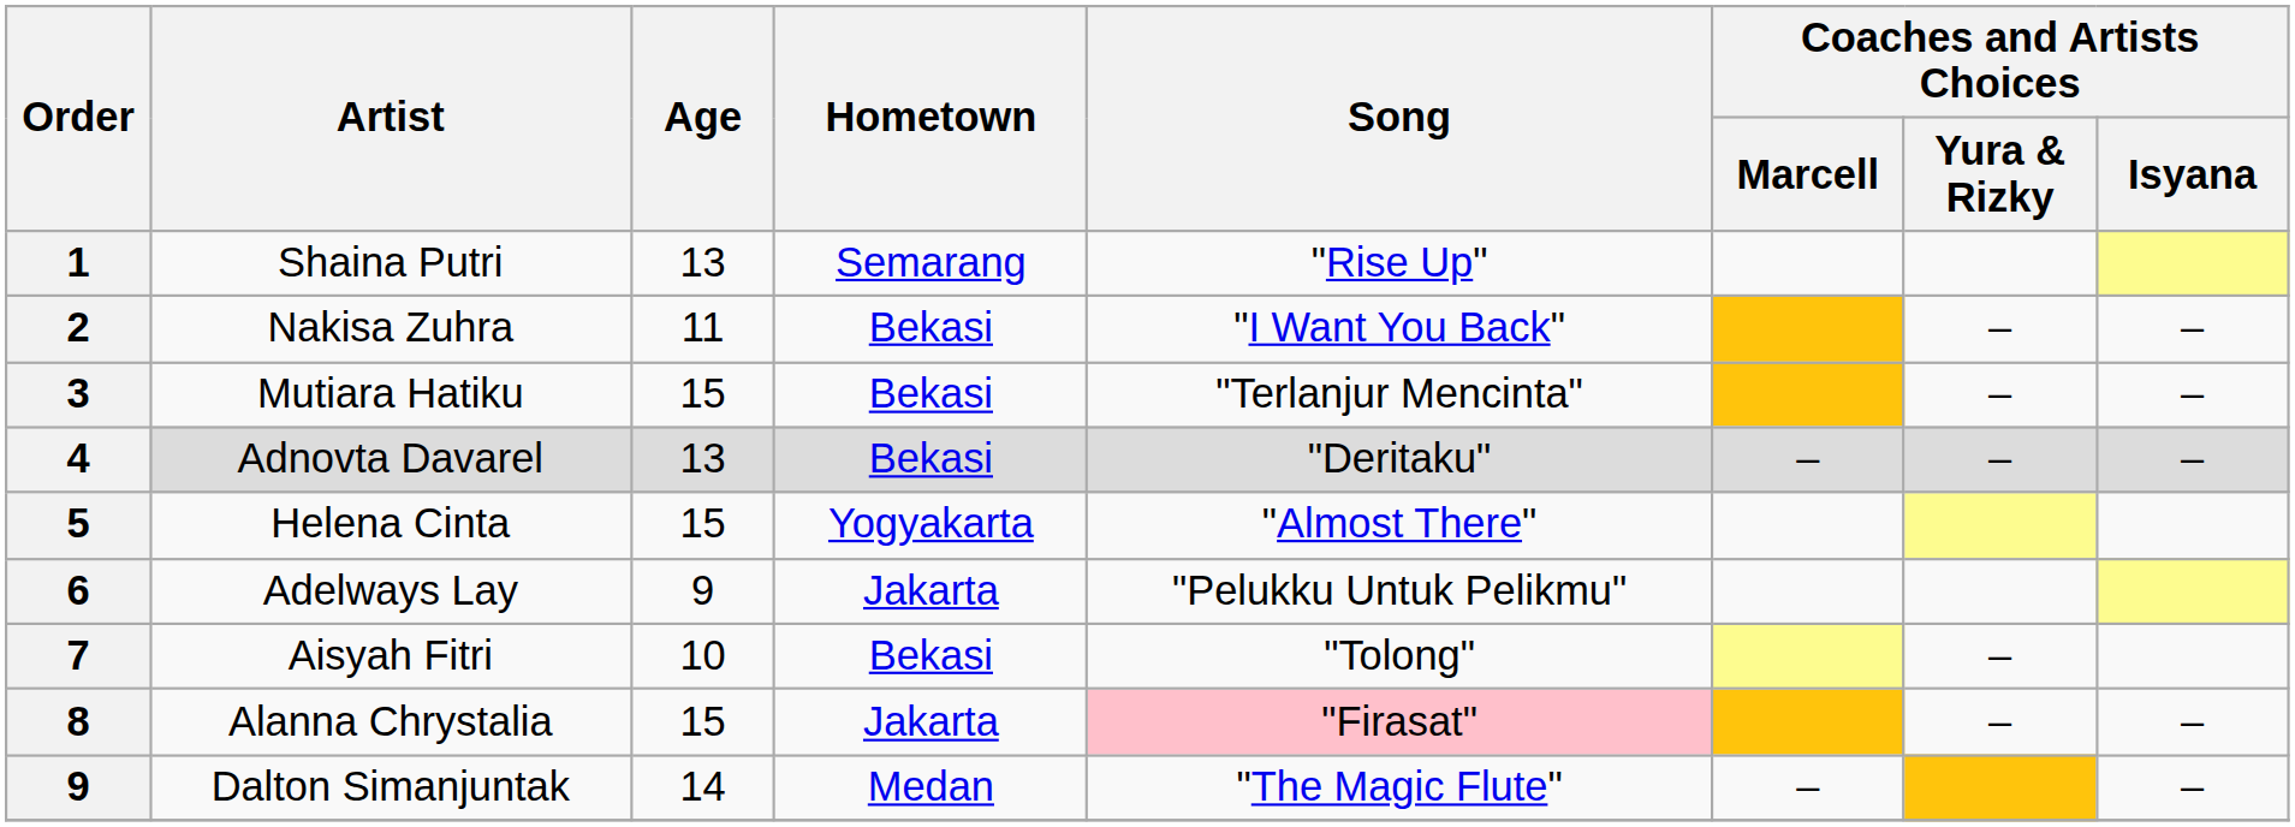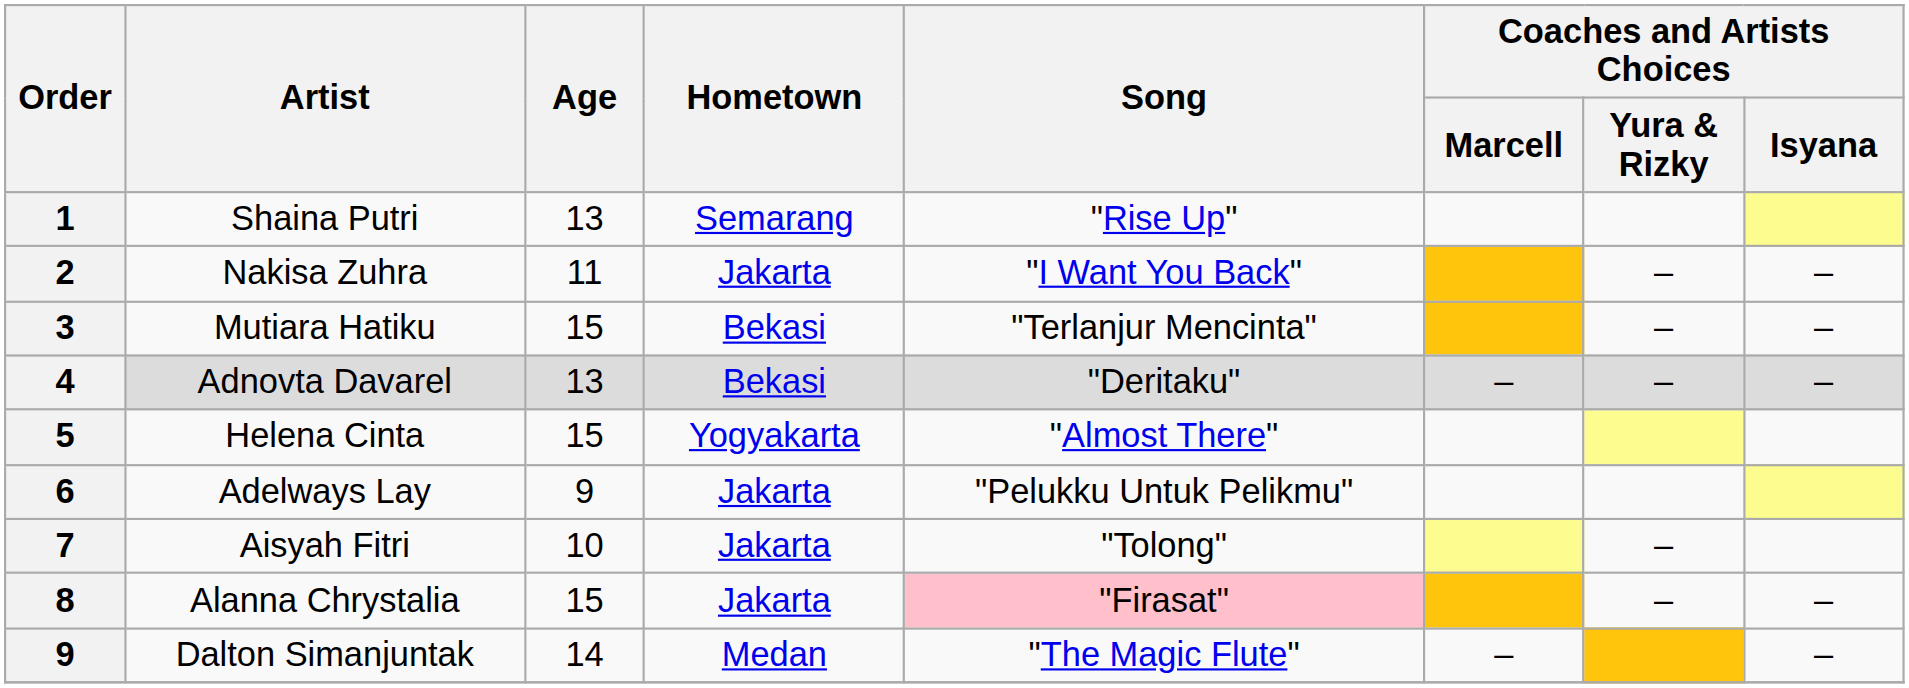Nakisa Zuhra | Hometown: Bekasi -> Jakarta
Aisyah Fitri | Hometown: Bekasi -> Jakarta
